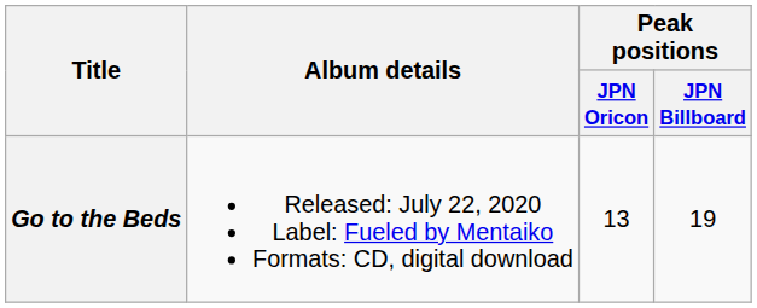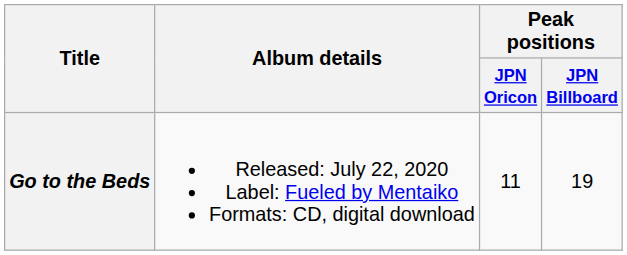Go to the Beds | Peak positions / JPN Oricon: 13 -> 11
